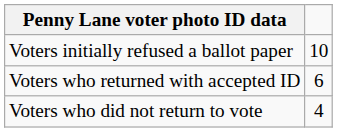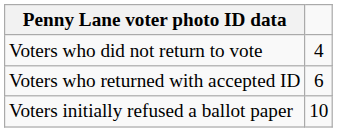rows swapped: Voters initially refused a ballot paper <-> Voters who did not return to vote
